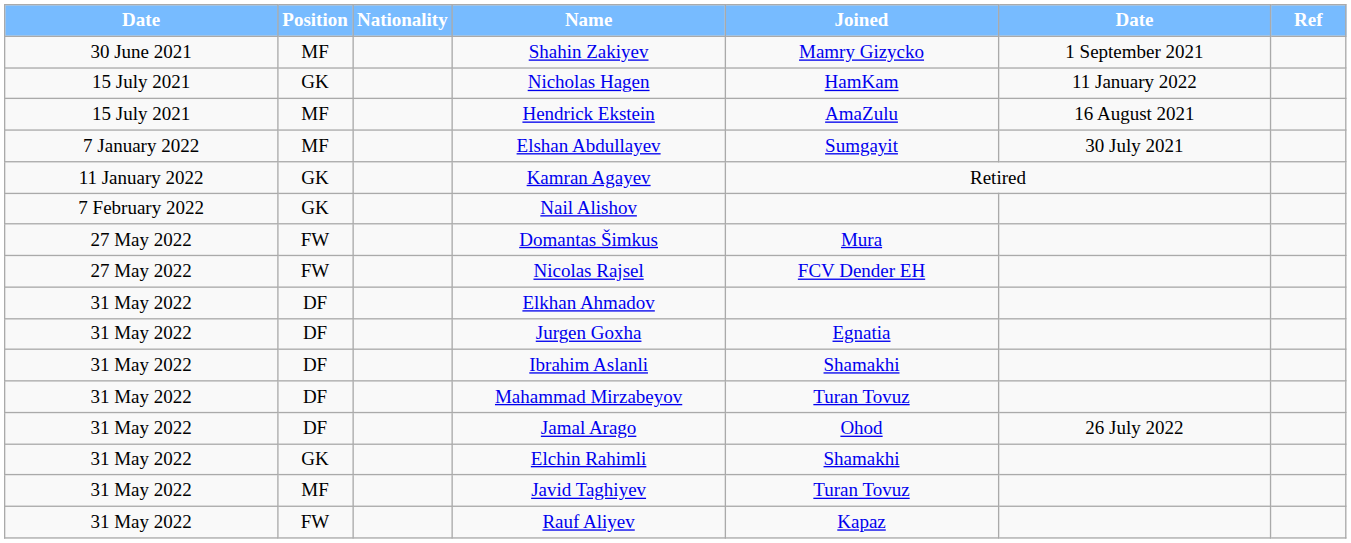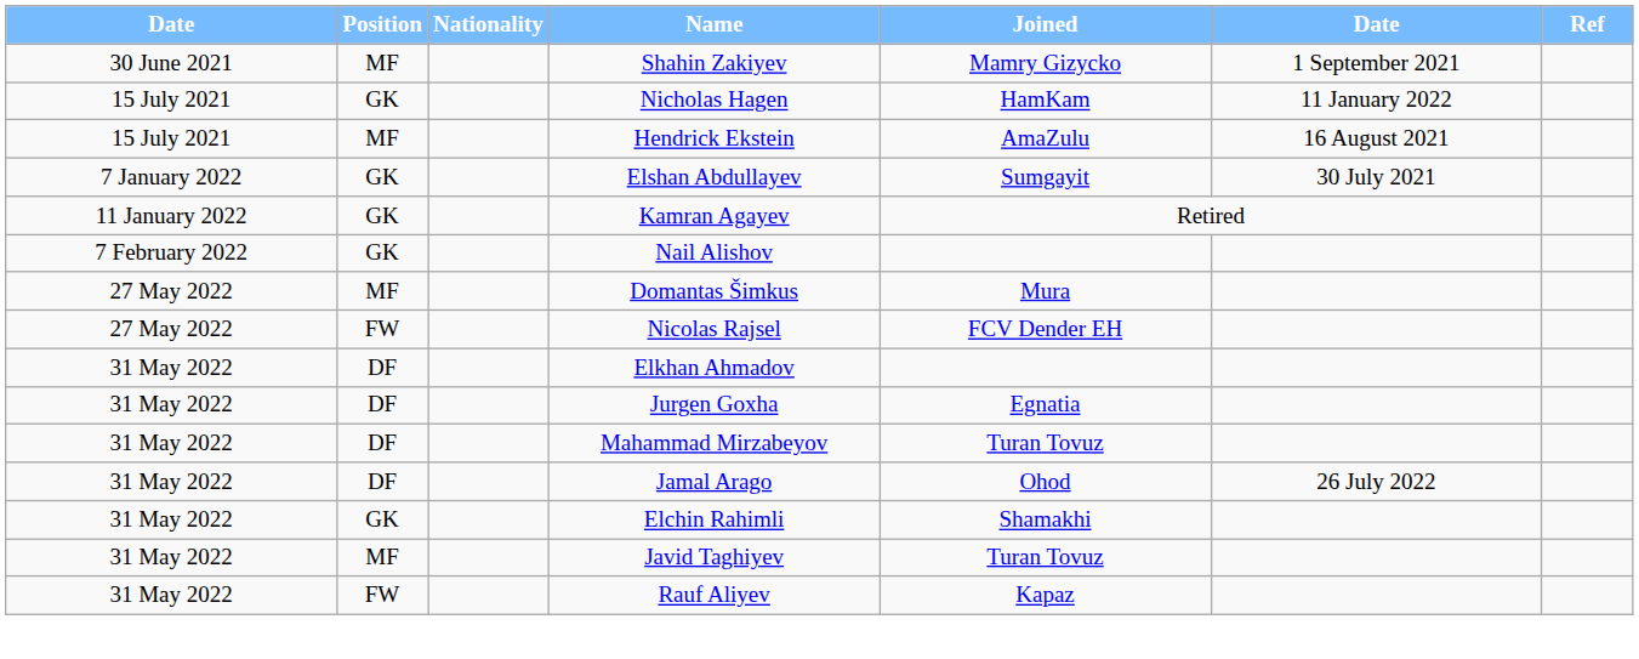Elshan Abdullayev | Position: MF -> GK
Domantas Šimkus | Position: FW -> MF
- row: 31 May 2022 | DF | Ibrahim Aslanli | Shamakhi
